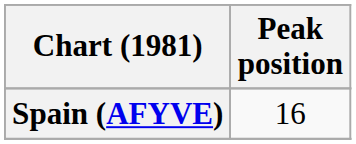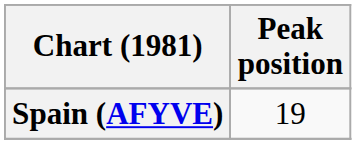Spain (AFYVE) | Peak position: 16 -> 19
